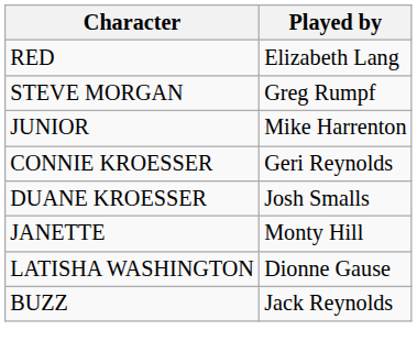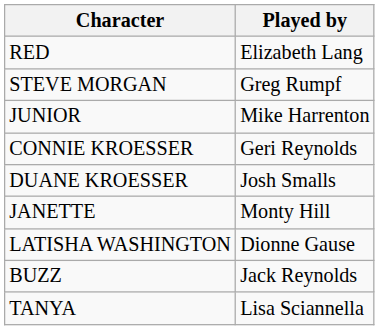+ row: TANYA | Lisa Sciannella
